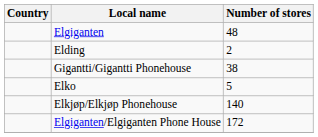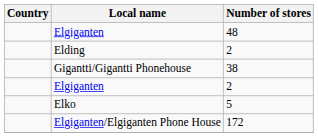+ row: Elgiganten | 2
- row: Elkjøp/Elkjøp Phonehouse | 140
